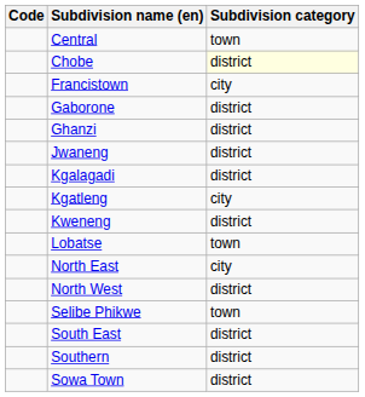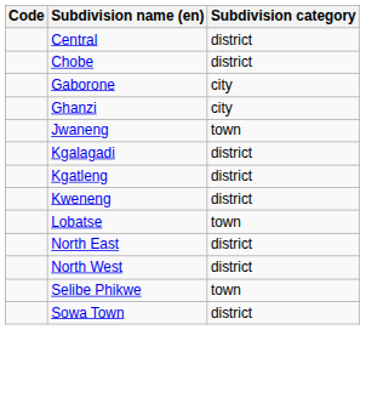Central | Subdivision category: town -> district
Chobe | Subdivision category: lightyellow background -> no background
- row: Francistown | city
Gaborone | Subdivision category: district -> city
Ghanzi | Subdivision category: district -> city
Jwaneng | Subdivision category: district -> town
Kgatleng | Subdivision category: city -> district
North East | Subdivision category: city -> district
- row: South East | district
- row: Southern | district
